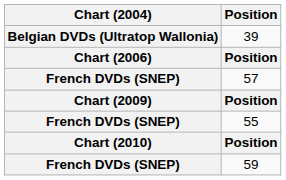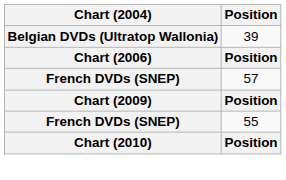- row: French DVDs (SNEP) | 59
